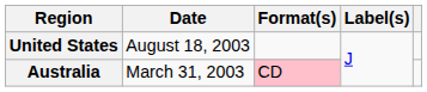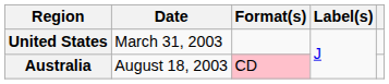United States | Date: August 18, 2003 -> March 31, 2003
Australia | Date: March 31, 2003 -> August 18, 2003
